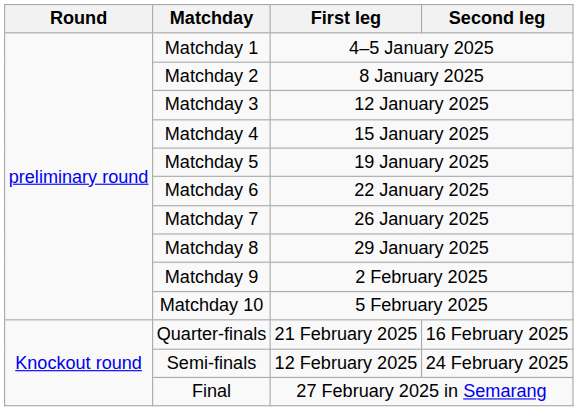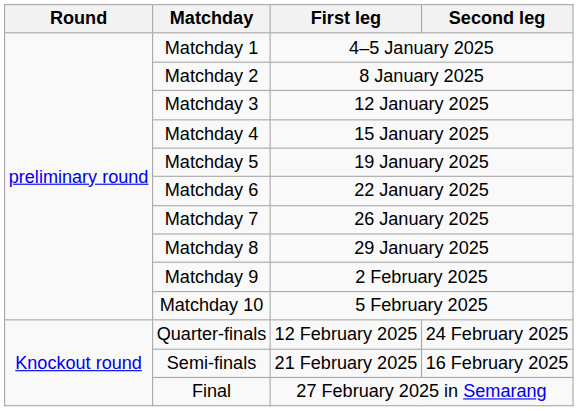Quarter-finals | First leg: 21 February 2025 -> 12 February 2025
Quarter-finals | Second leg: 16 February 2025 -> 24 February 2025
Semi-finals | First leg: 12 February 2025 -> 21 February 2025
Semi-finals | Second leg: 24 February 2025 -> 16 February 2025
